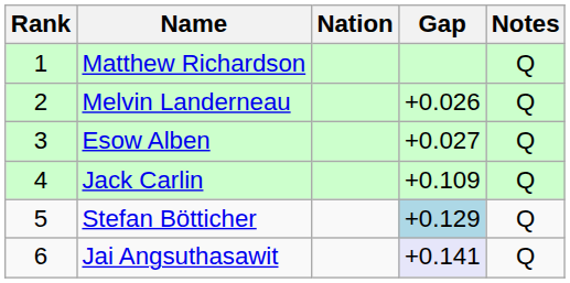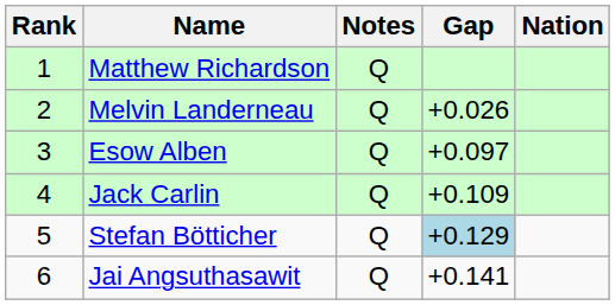columns swapped: Nation <-> Notes
Esow Alben | Gap: +0.027 -> +0.097
Jai Angsuthasawit | Gap: lavender background -> no background
